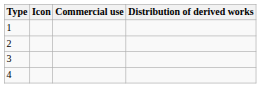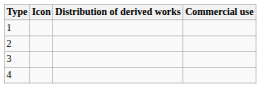columns swapped: Commercial use <-> Distribution of derived works
